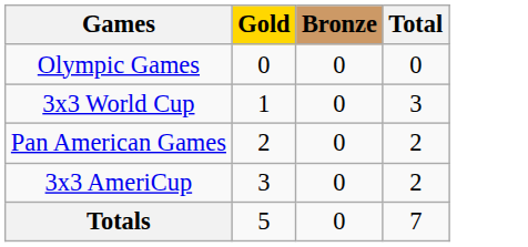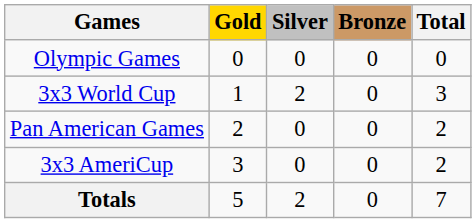+ column: Silver | 0 | 2 | 0 | 0 | 2
